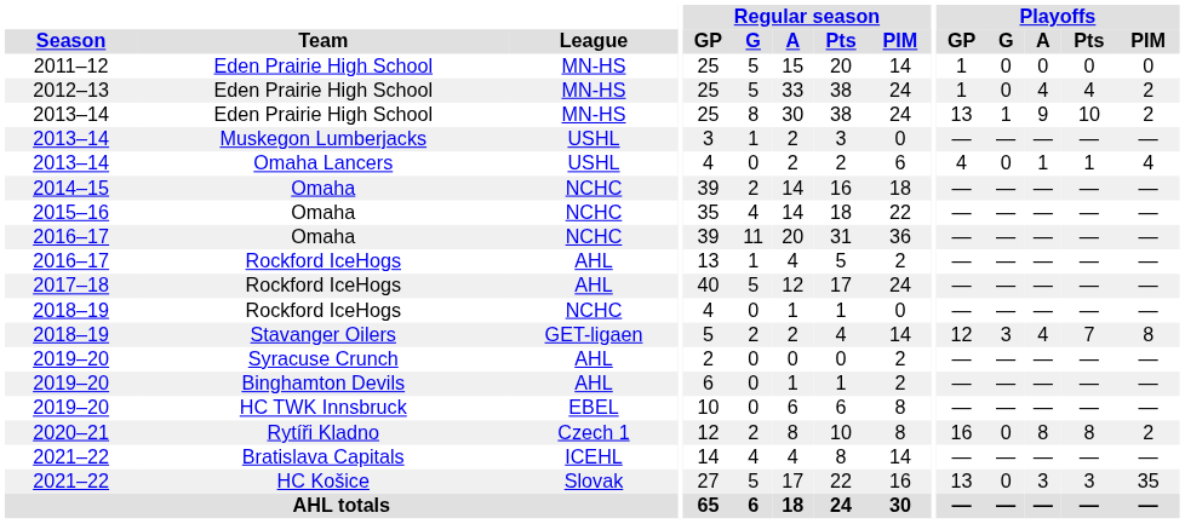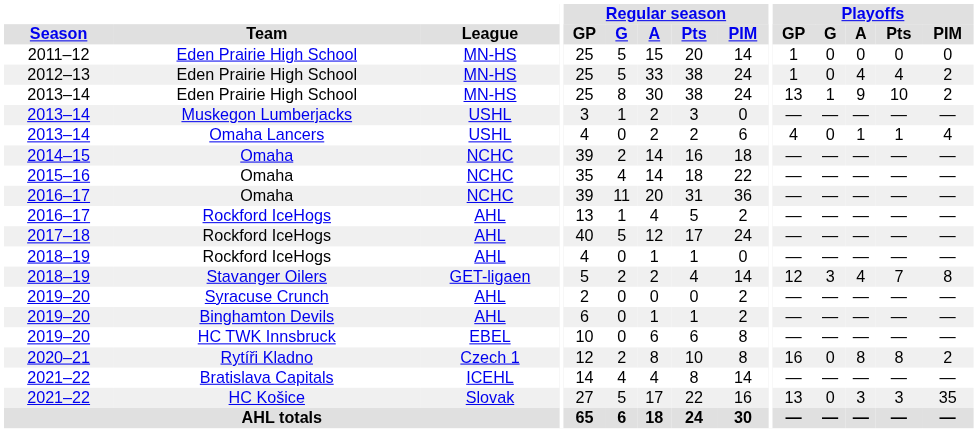2018–19 / Rockford IceHogs | League: NCHC -> AHL
